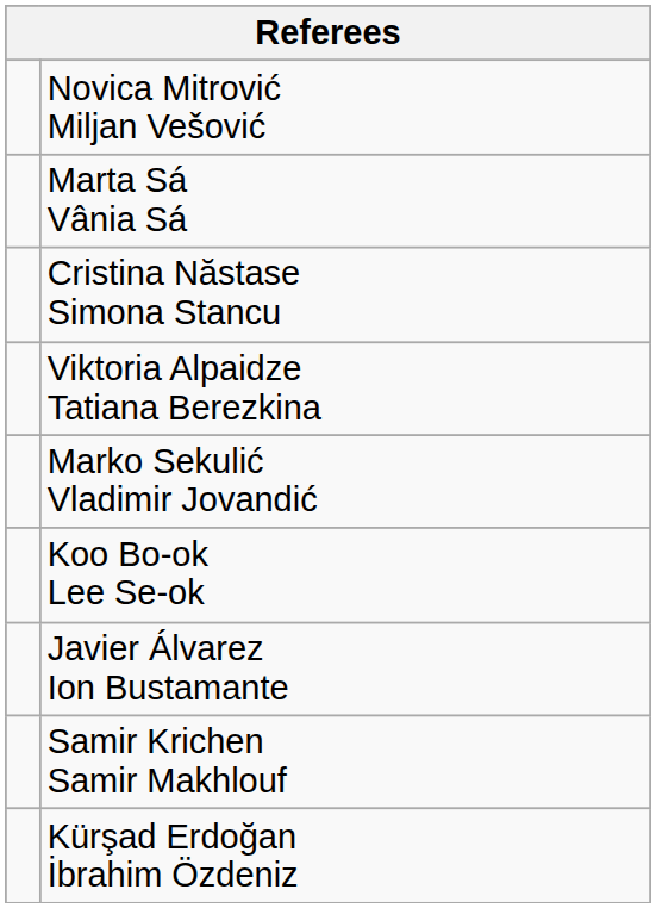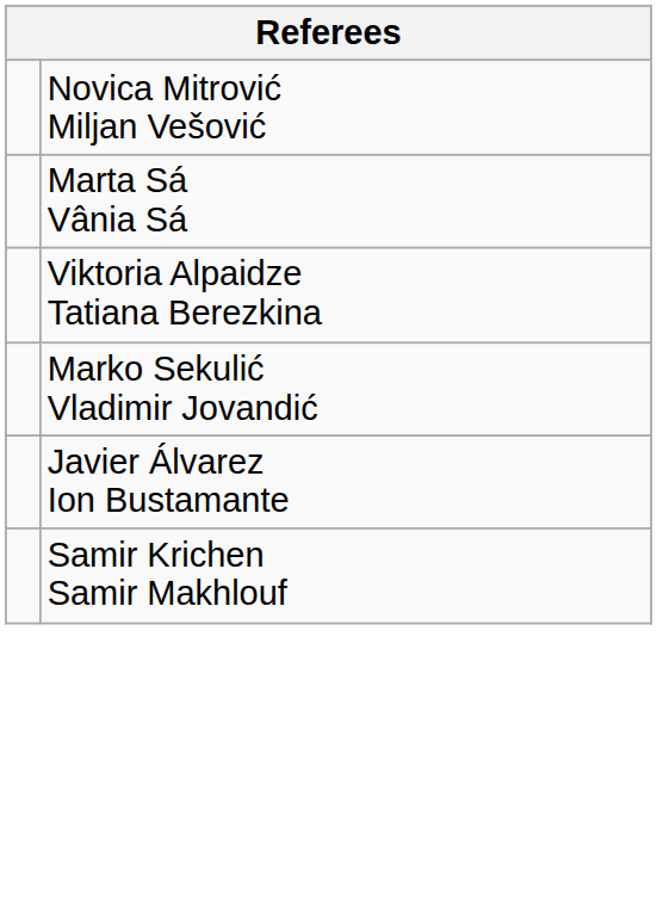- row: Cristina Năstase Simona Stancu
- row: Koo Bo-ok Lee Se-ok
- row: Kürşad Erdoğan İbrahim Özdeniz
